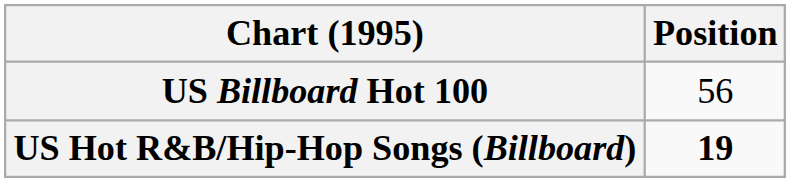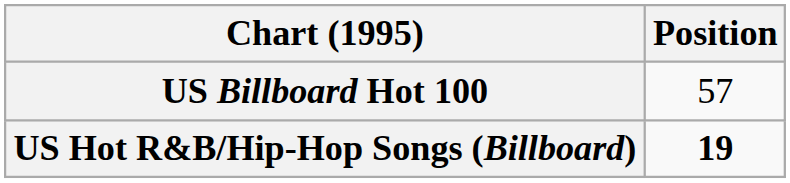US Billboard Hot 100 | Position: 56 -> 57
